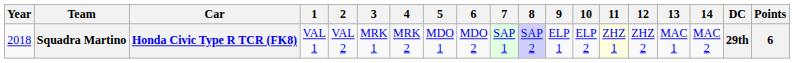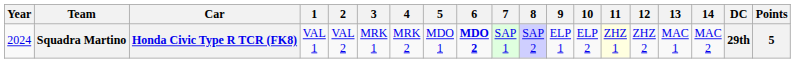Squadra Martino | Year: 2018 -> 2024
Squadra Martino | 6: normal -> bold
Squadra Martino | Points: 6 -> 5
